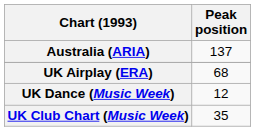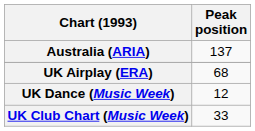UK Club Chart (Music Week) | Peak position: 35 -> 33
